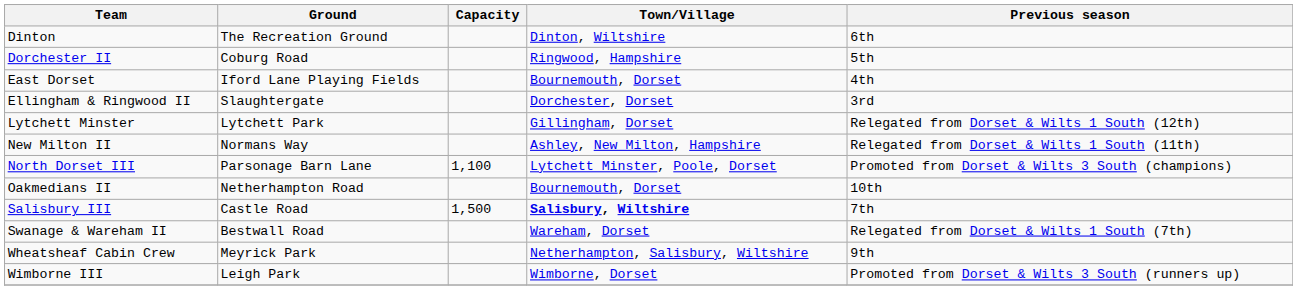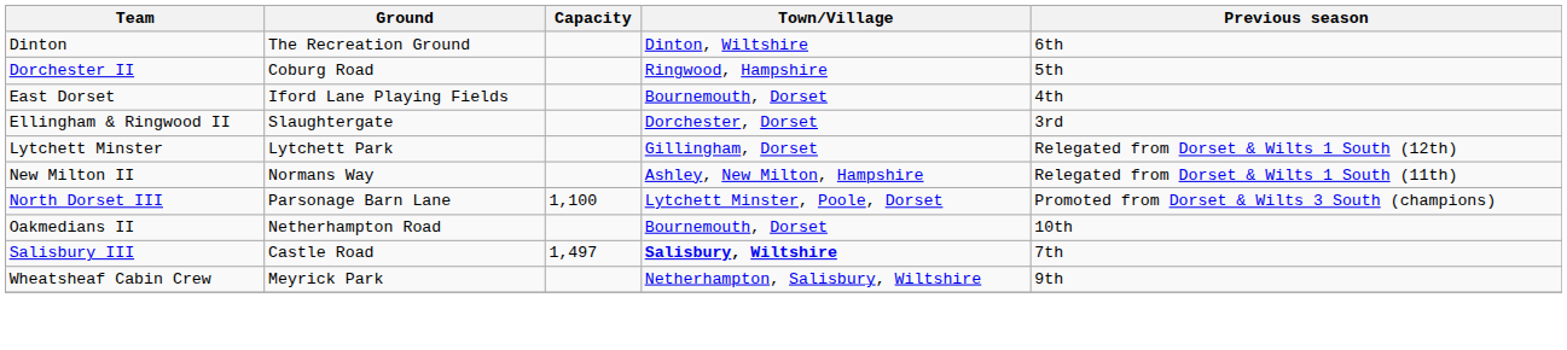Salisbury III | Capacity: 1,500 -> 1,497
- row: Swanage & Wareham II | Bestwall Road | Wareham, Dorset | Relegated from Dorset & Wilts 1 South (7th)
- row: Wimborne III | Leigh Park | Wimborne, Dorset | Promoted from Dorset & Wilts 3 South (runners up)
